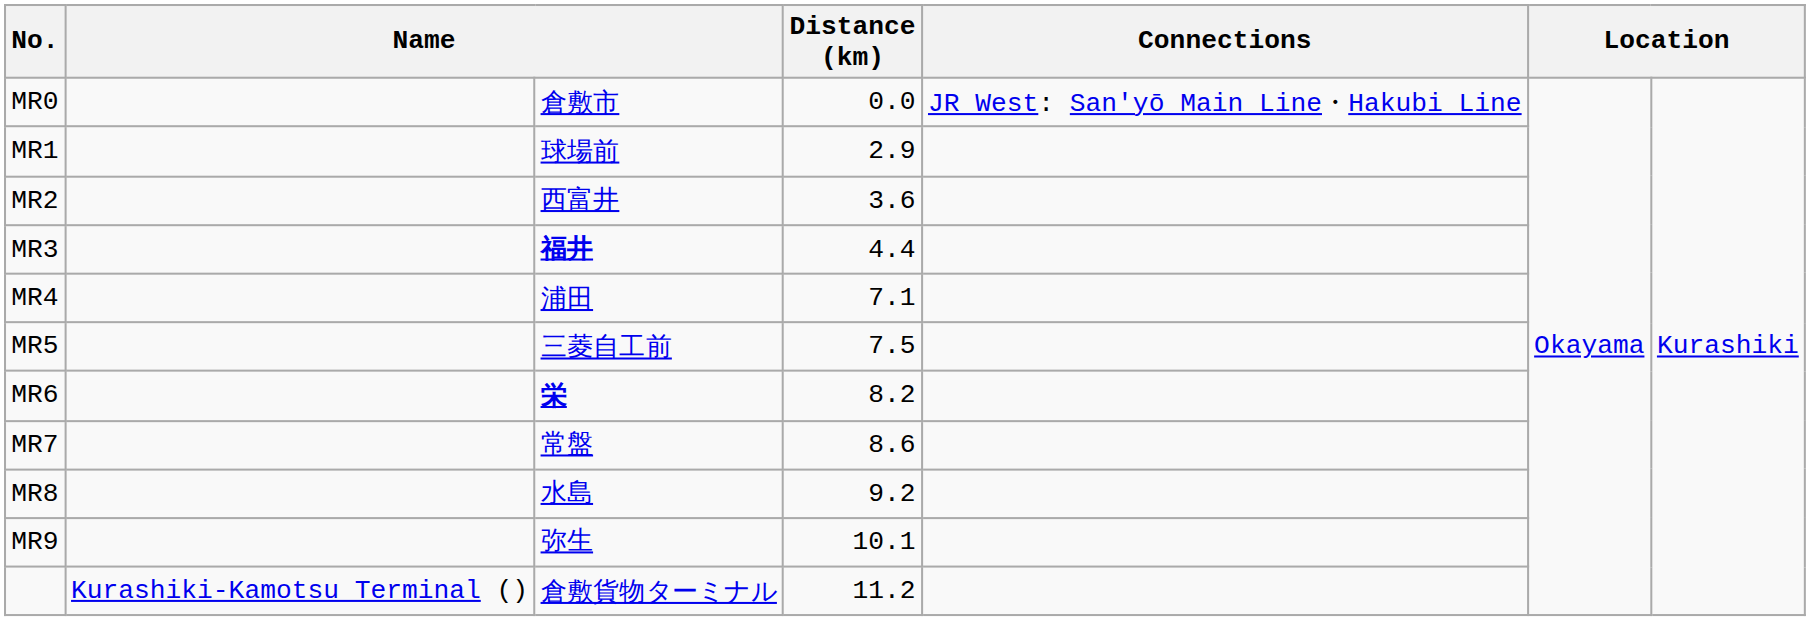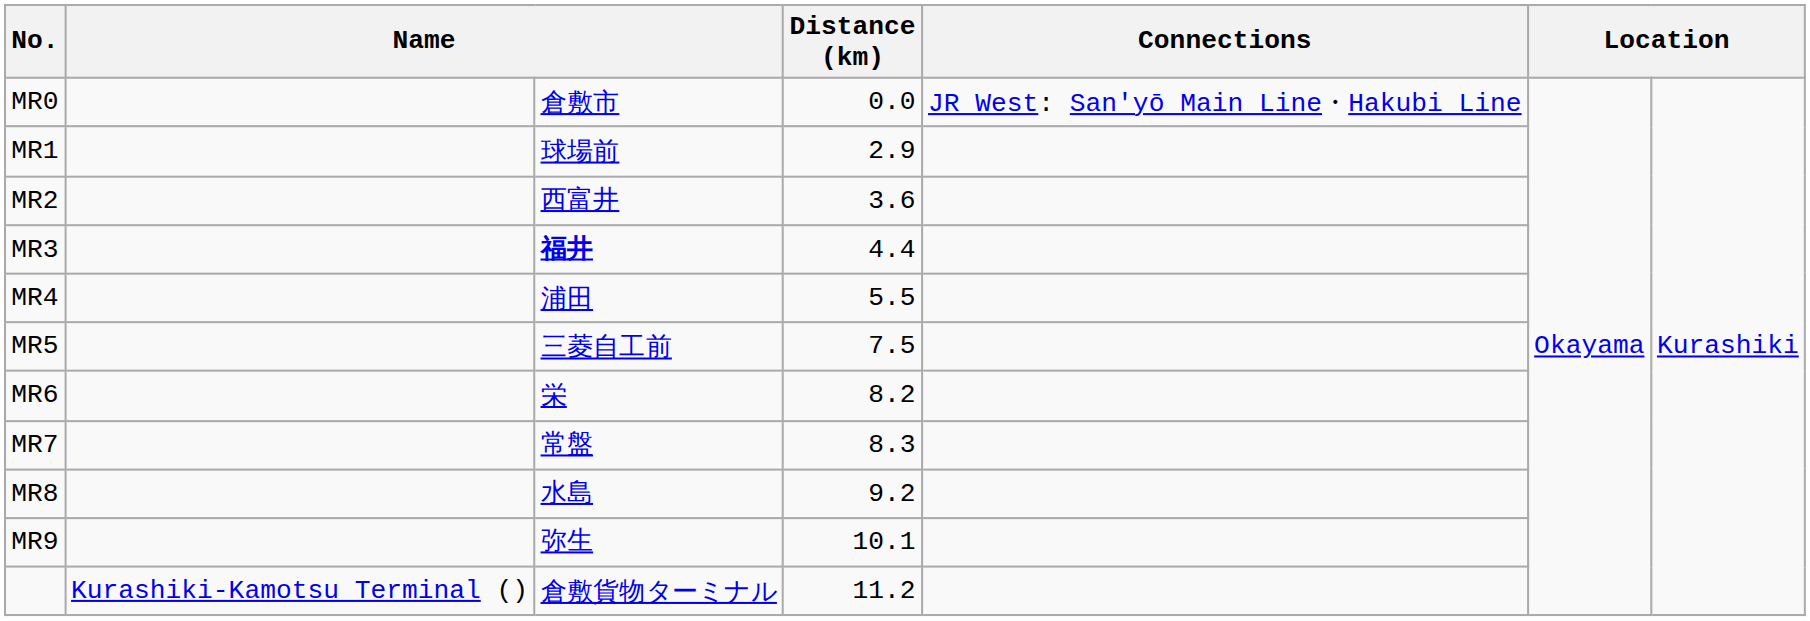MR4 | Distance (km): 7.1 -> 5.5
MR6 | column 3: bold -> normal
MR7 | Distance (km): 8.6 -> 8.3
